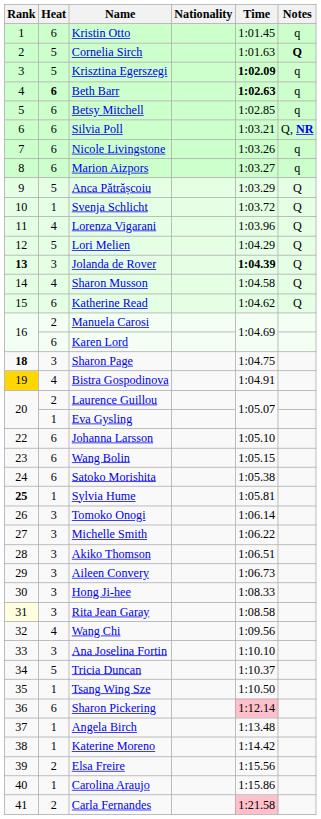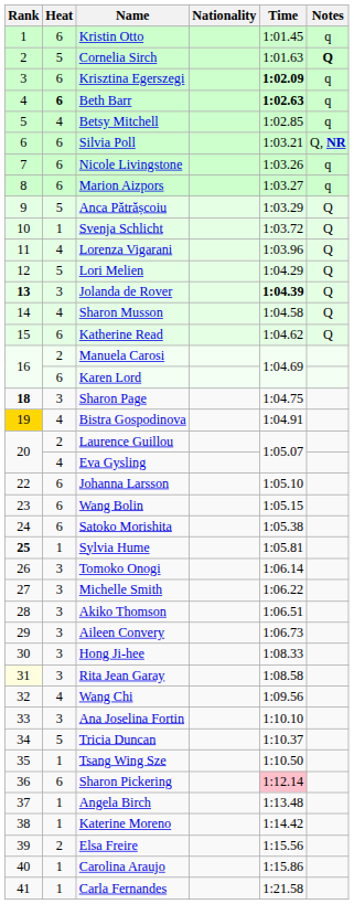Krisztina Egerszegi | Heat: 5 -> 6
Betsy Mitchell | Heat: 6 -> 4
Eva Gysling | Heat: 1 -> 4
Carla Fernandes | Heat: 2 -> 1
Carla Fernandes | Time: pink background -> no background
